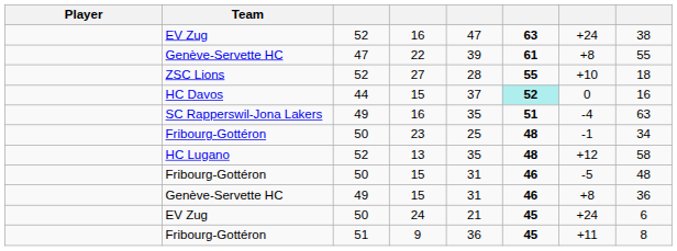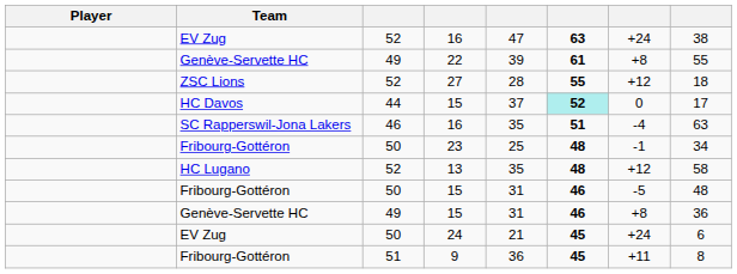22 | column 3: 47 -> 49
27 | column 7: +10 -> +12
HC Davos / 15 | column 8: 16 -> 17
SC Rapperswil-Jona Lakers / 16 | column 3: 49 -> 46
